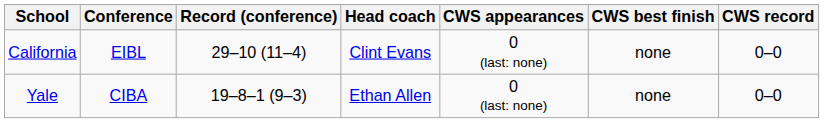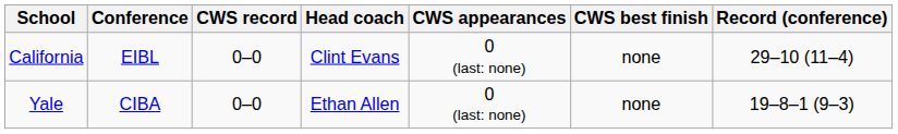columns swapped: Record (conference) <-> CWS record
